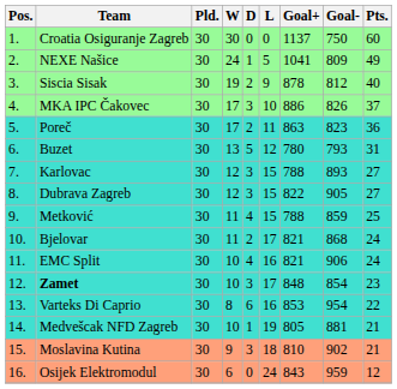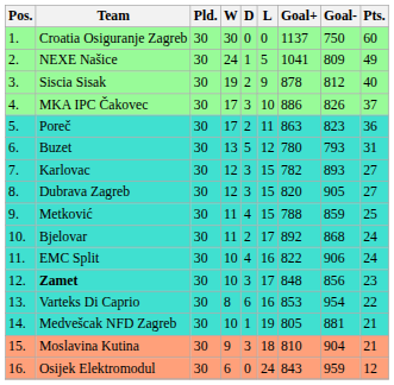Karlovac | Goal+: 788 -> 782
Dubrava Zagreb | Goal+: 822 -> 820
Bjelovar | Goal+: 821 -> 892
EMC Split | Goal+: 821 -> 822
Zamet | Goal-: 854 -> 856
Moslavina Kutina | Goal-: 902 -> 904
